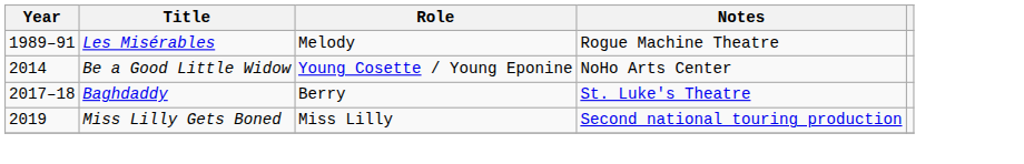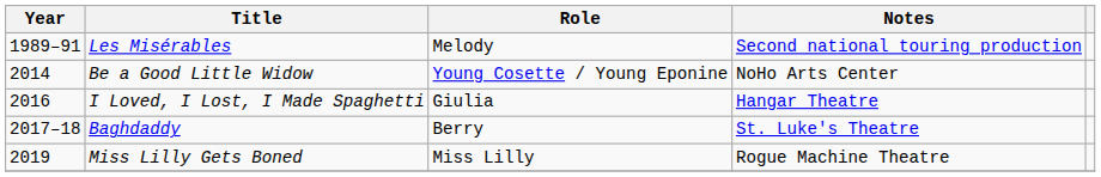Les Misérables | Notes: Rogue Machine Theatre -> Second national touring production
+ row: 2016 | I Loved, I Lost, I Made Spaghetti | Giulia | Hangar Theatre
Miss Lilly Gets Boned | Notes: Second national touring production -> Rogue Machine Theatre
